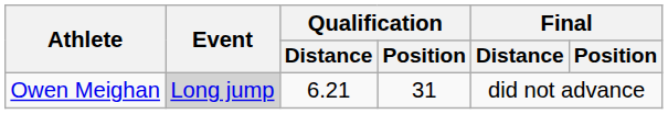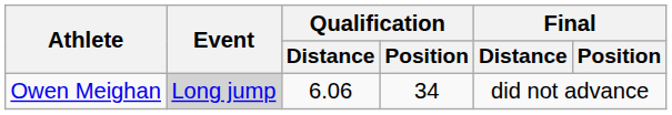Owen Meighan | Qualification / Distance: 6.21 -> 6.06
Owen Meighan | Qualification / Position: 31 -> 34
